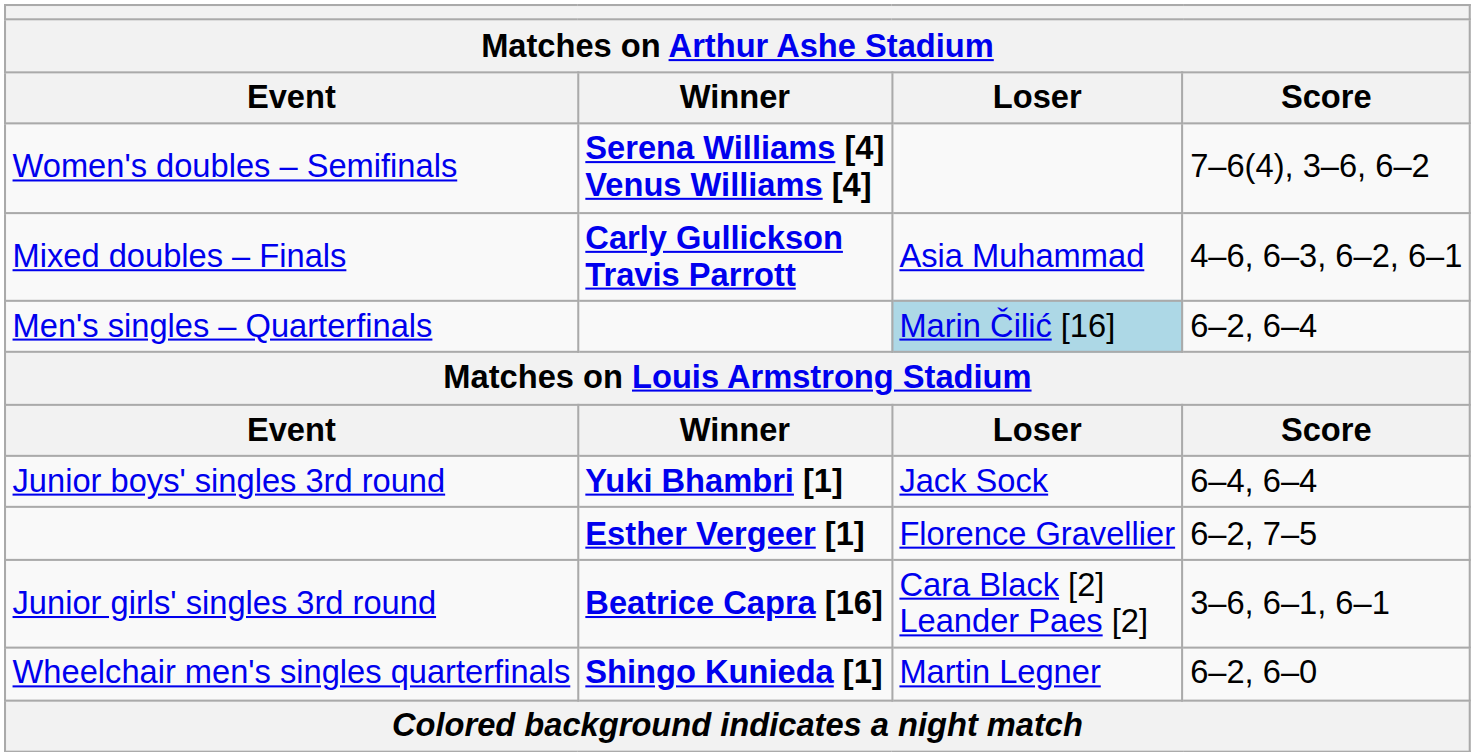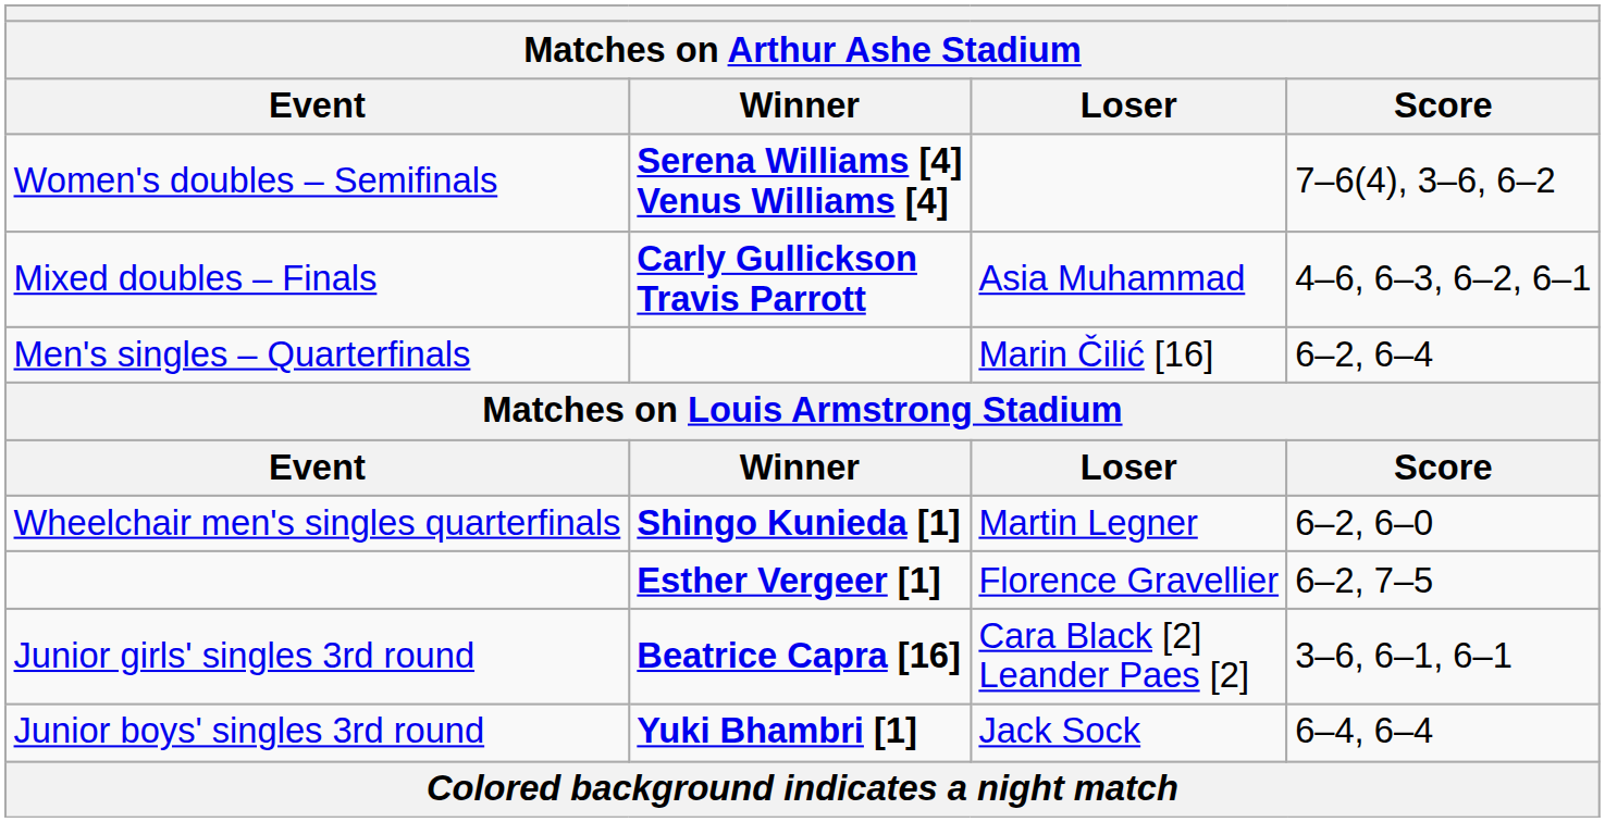Men's singles – Quarterfinals | Loser: lightblue background -> no background
rows swapped: Junior boys' singles 3rd round <-> Wheelchair men's singles quarterfinals
